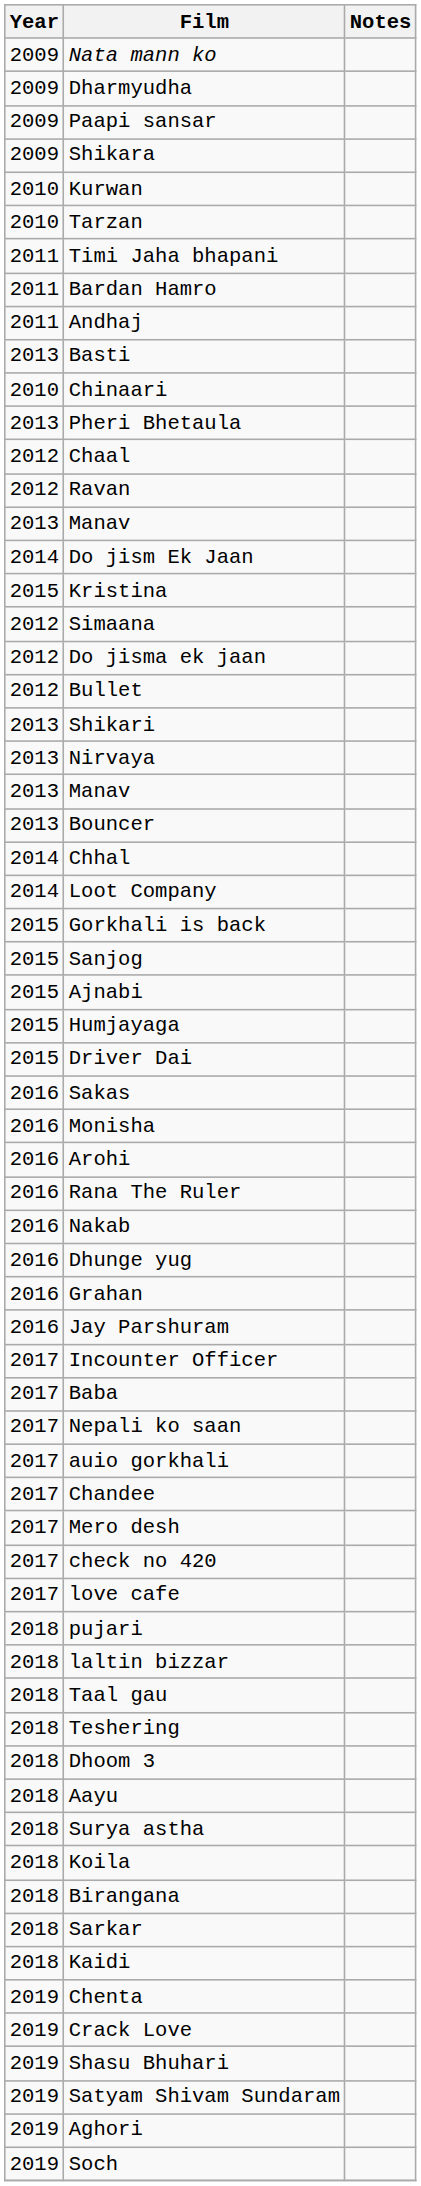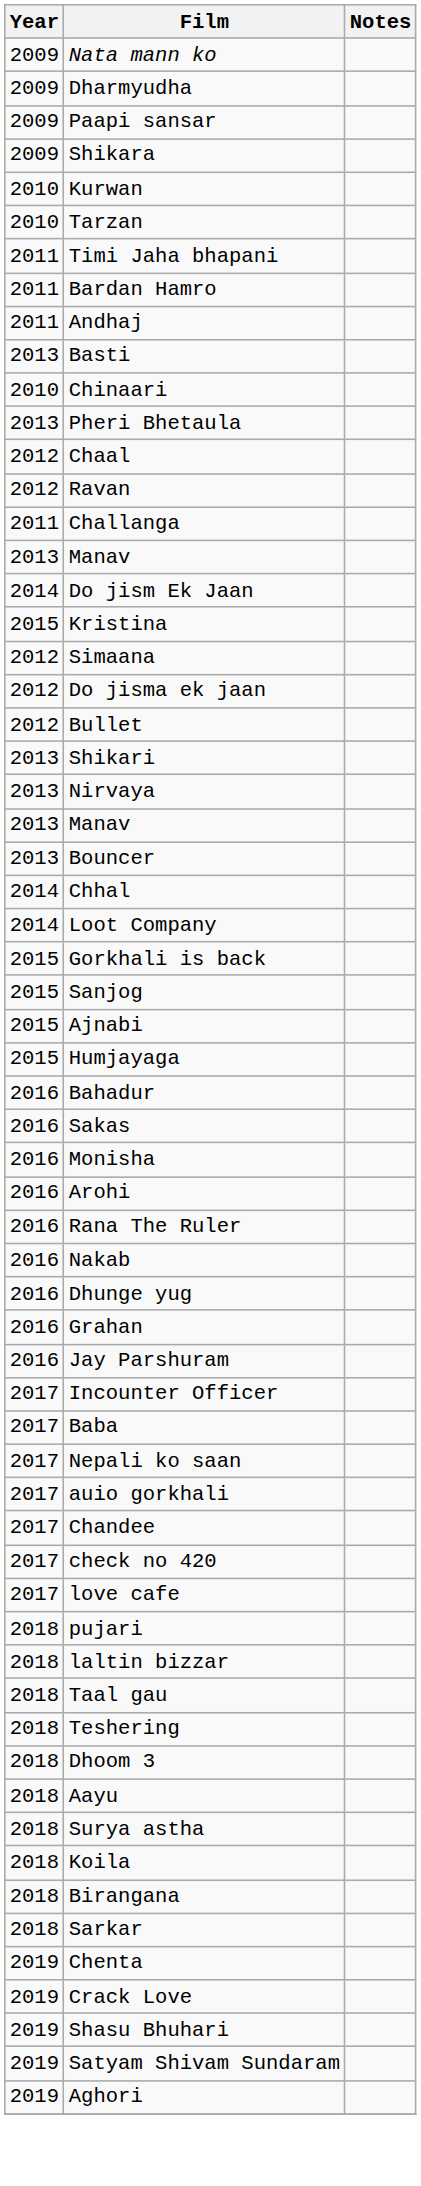+ row: 2011 | Challanga
- row: 2015 | Driver Dai
+ row: 2016 | Bahadur
- row: 2017 | Mero desh
- row: 2018 | Kaidi
- row: 2019 | Soch
